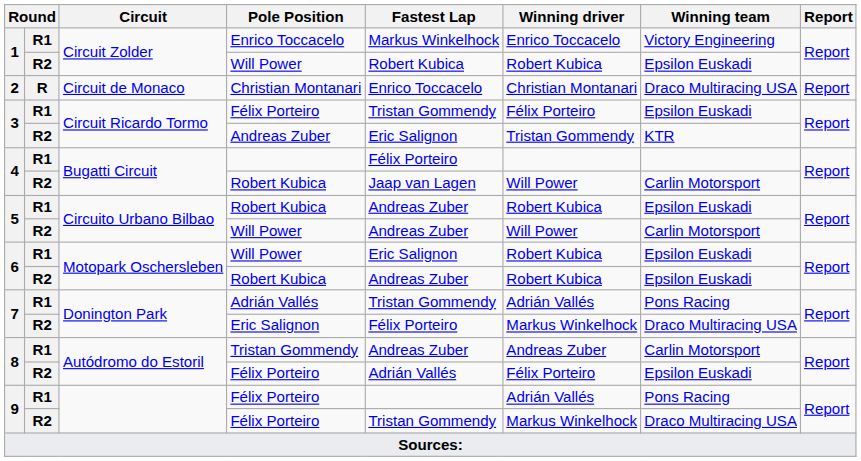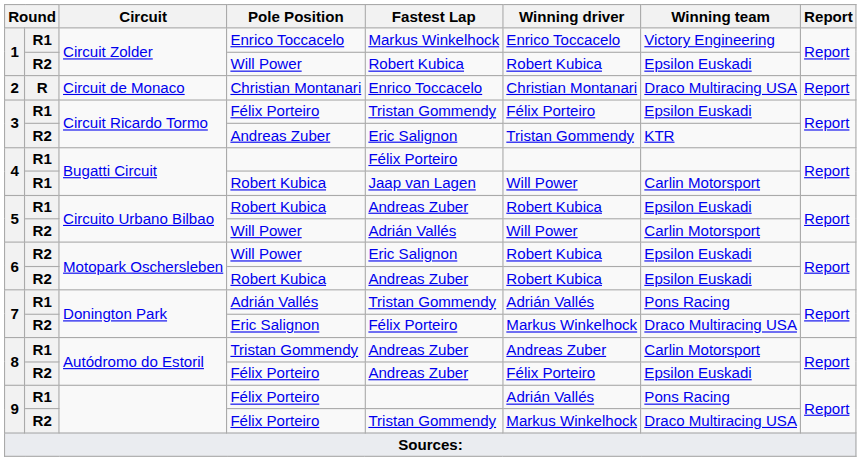4 / Robert Kubica | column 2: R2 -> R1
5 / Will Power | Fastest Lap: Andreas Zuber -> Adrián Vallés
6 / Will Power | column 2: R1 -> R2
8 / Félix Porteiro | Fastest Lap: Adrián Vallés -> Andreas Zuber
